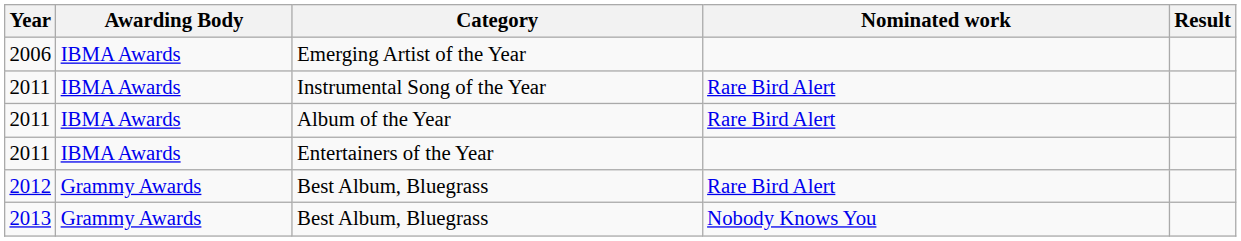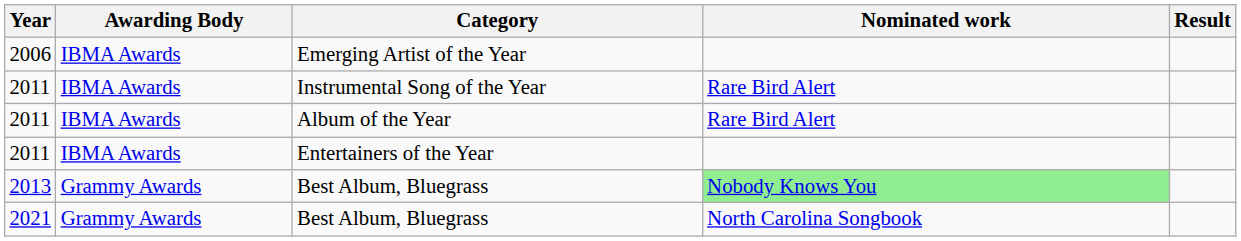- row: 2012 | Grammy Awards | Best Album, Bluegrass | Rare Bird Alert
2013 | Nominated work: no background -> lightgreen background
+ row: 2021 | Grammy Awards | Best Album, Bluegrass | North Carolina Songbook
